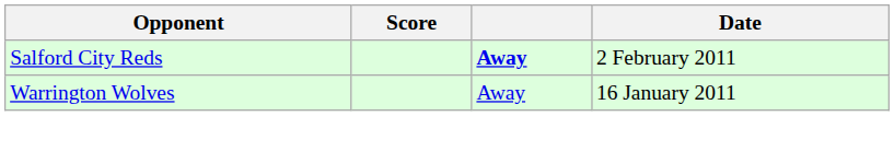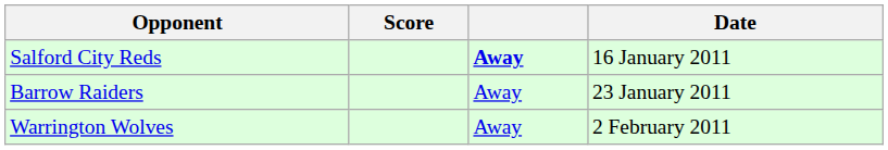Salford City Reds | Date: 2 February 2011 -> 16 January 2011
+ row: Barrow Raiders | Away | 23 January 2011
Warrington Wolves | Date: 16 January 2011 -> 2 February 2011
